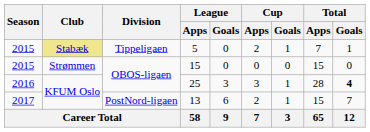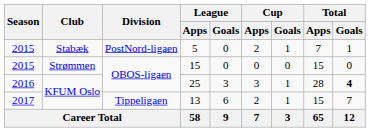5 | Club: khaki background -> no background
5 | Division: Tippeligaen -> PostNord-ligaen
13 | Division: PostNord-ligaen -> Tippeligaen
